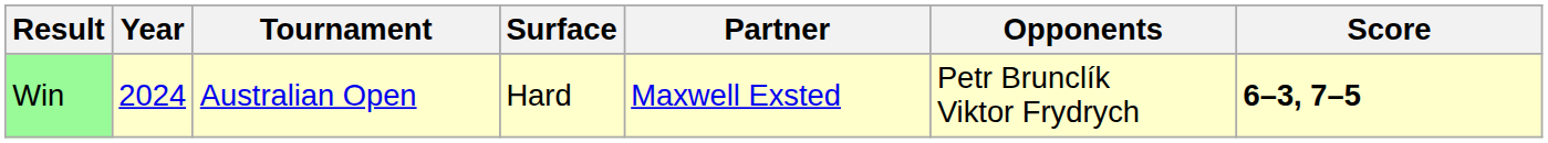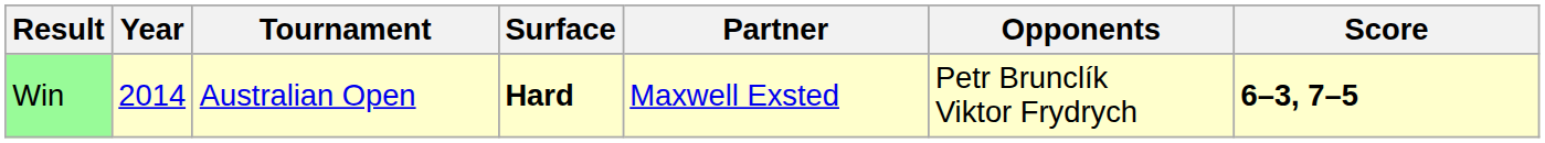Win | Year: 2024 -> 2014
Win | Surface: normal -> bold
